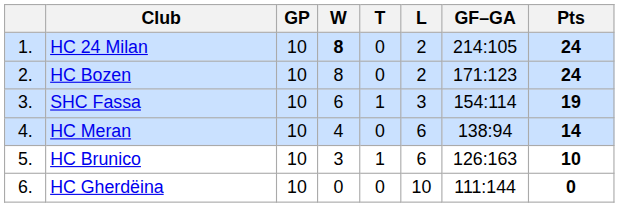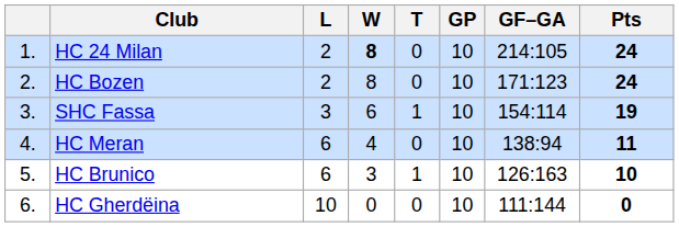columns swapped: GP <-> L
HC Meran | Pts: 14 -> 11
